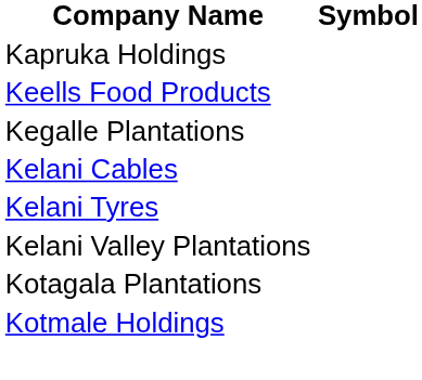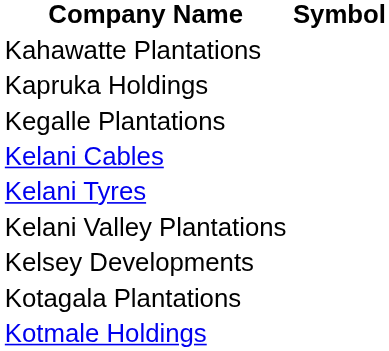+ row: Kahawatte Plantations
- row: Keells Food Products
+ row: Kelsey Developments
